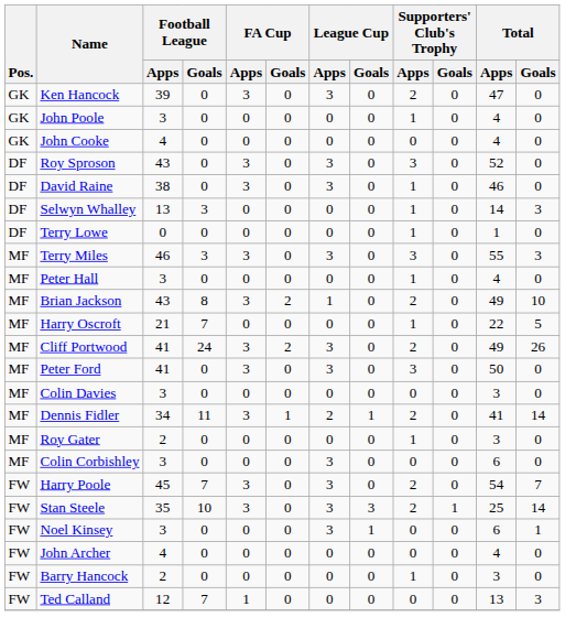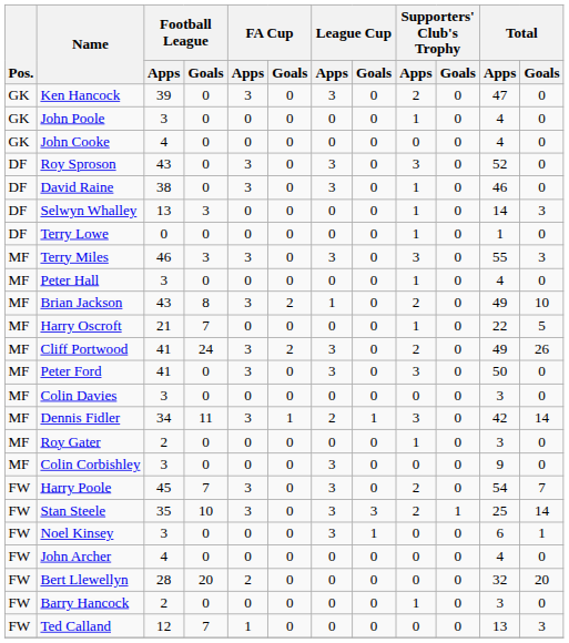Dennis Fidler | Supporters' Club's Trophy / Apps: 2 -> 3
Dennis Fidler | Total / Apps: 41 -> 42
Colin Corbishley | Total / Apps: 6 -> 9
+ row: FW | Bert Llewellyn | 28 | 20 | 2 | 0 | 0 | 0 | 0 | 0 | 32 | 20
